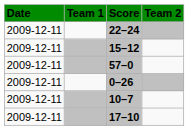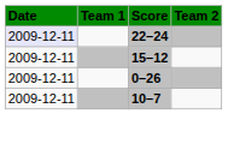22–24 | Date: no background -> lavender background
- row: 2009-12-11 | 57–0
- row: 2009-12-11 | 17–10
